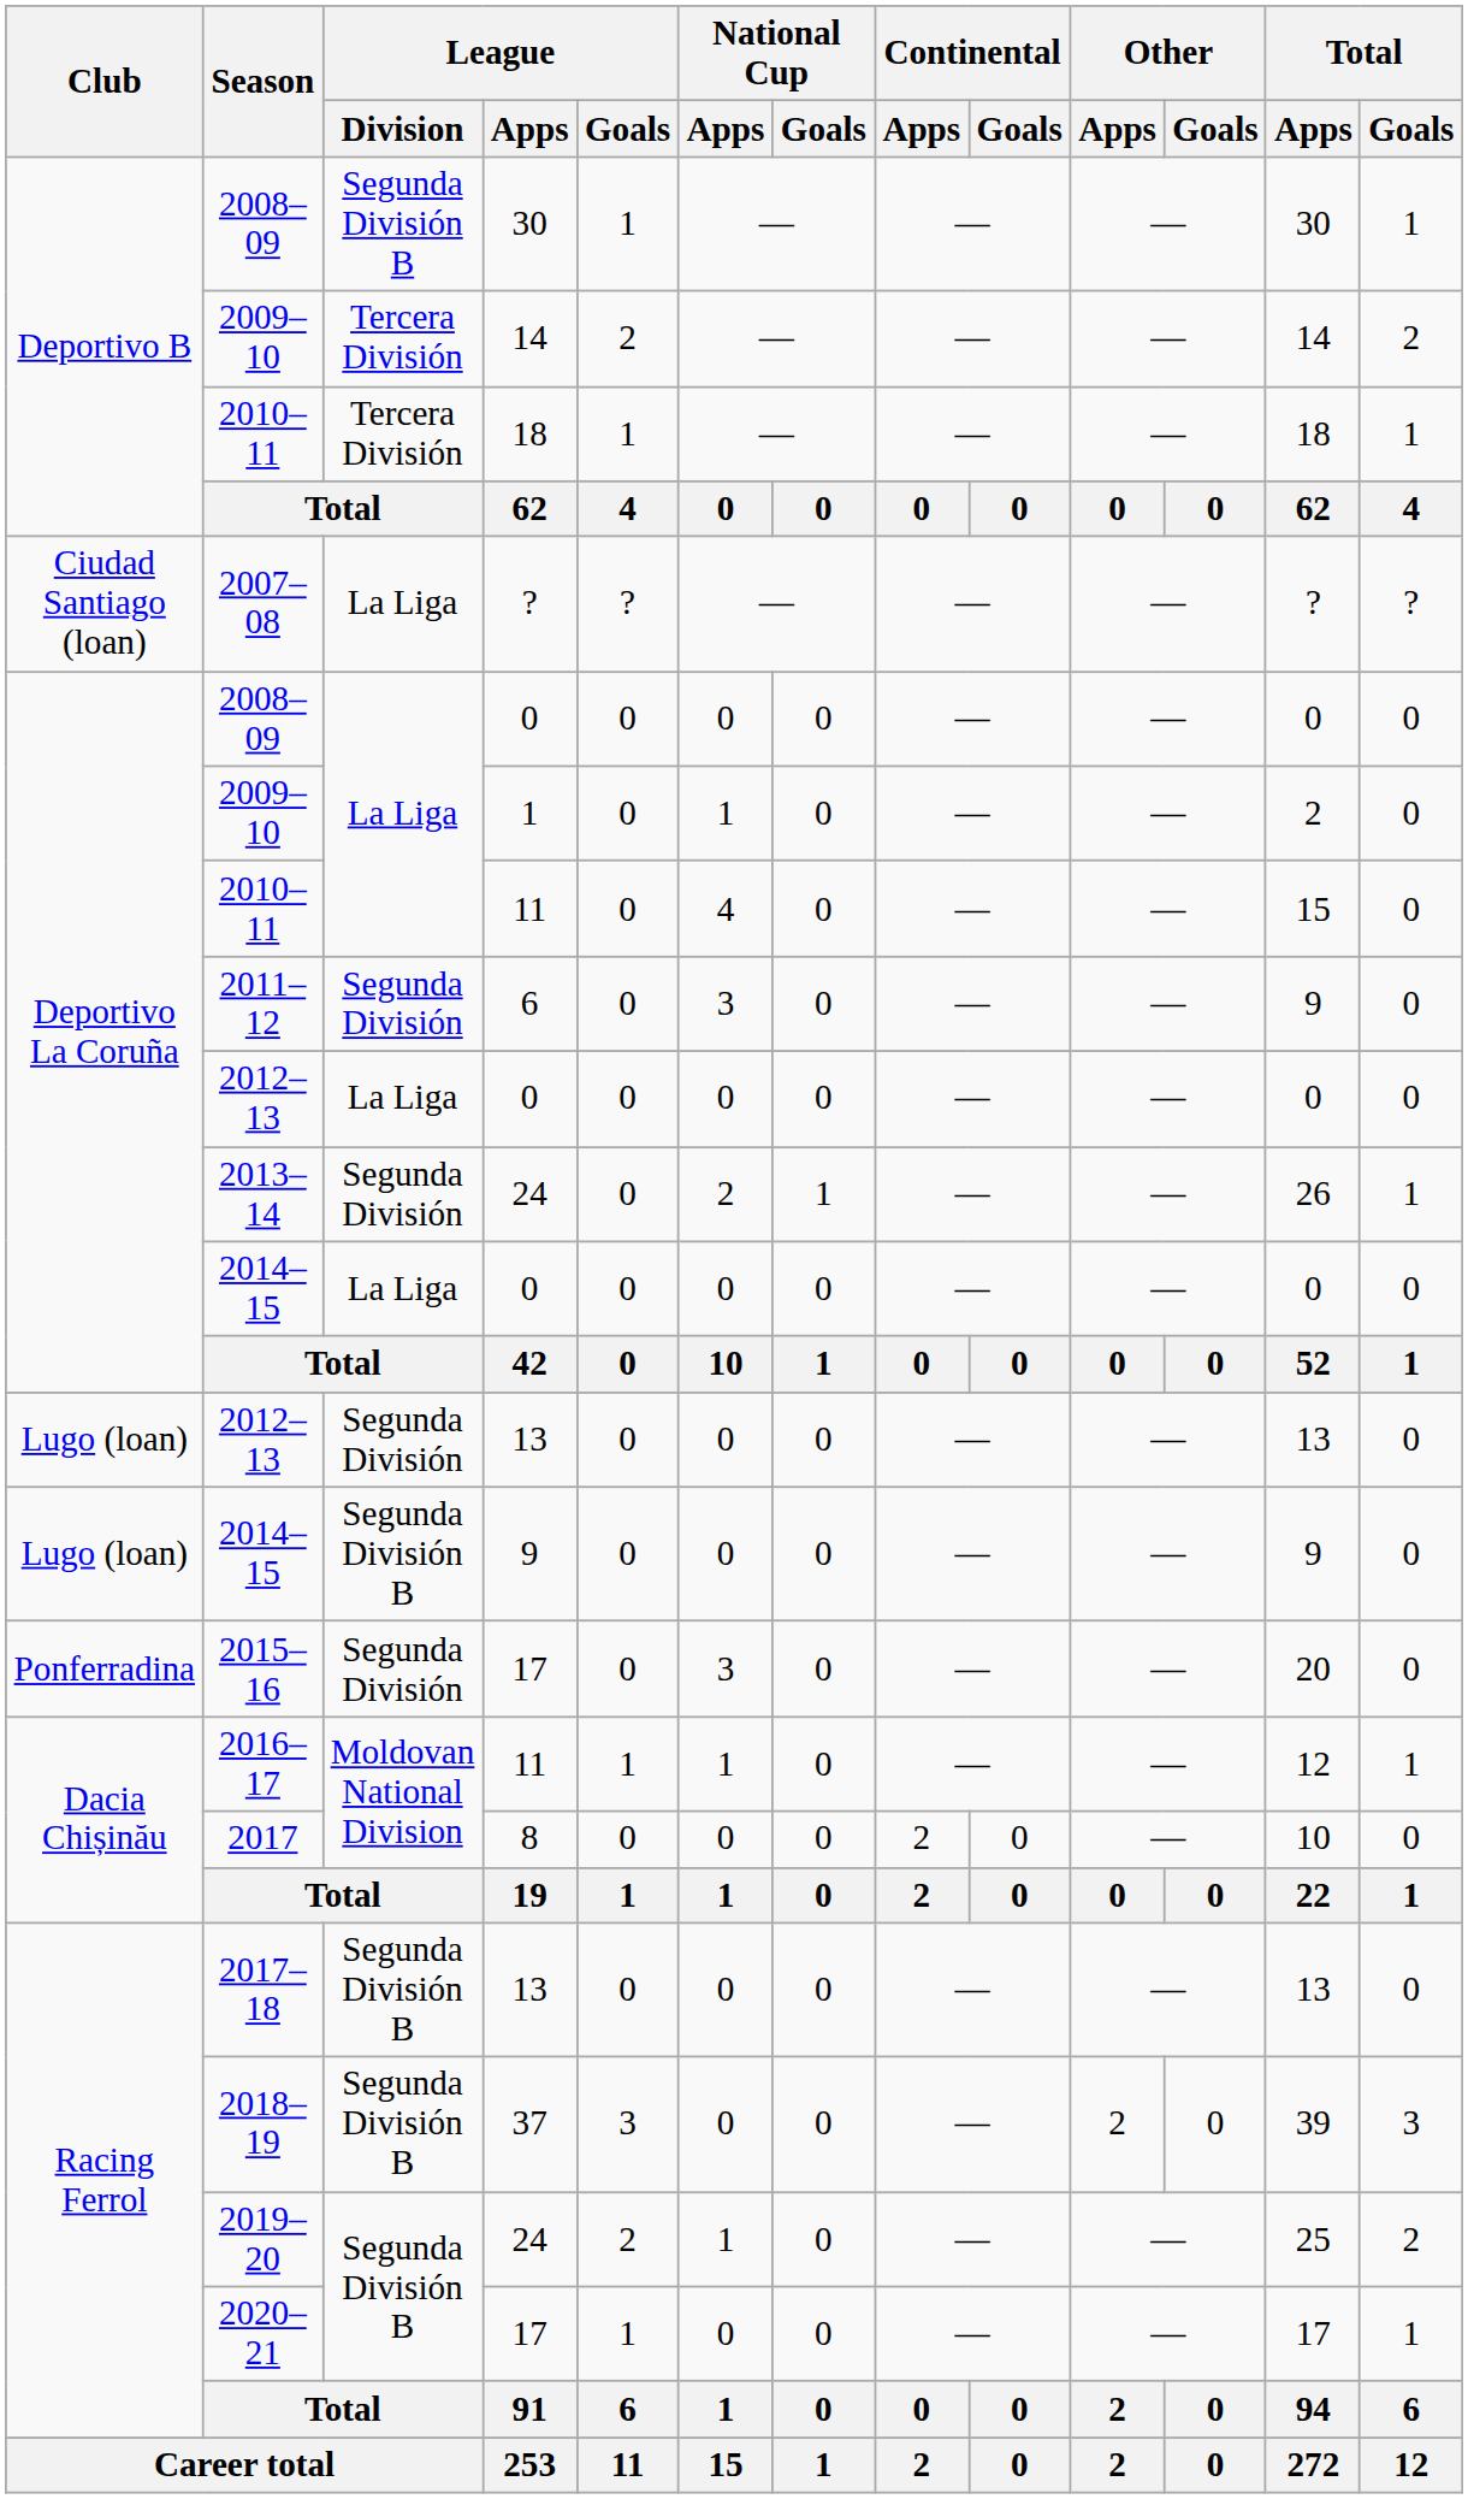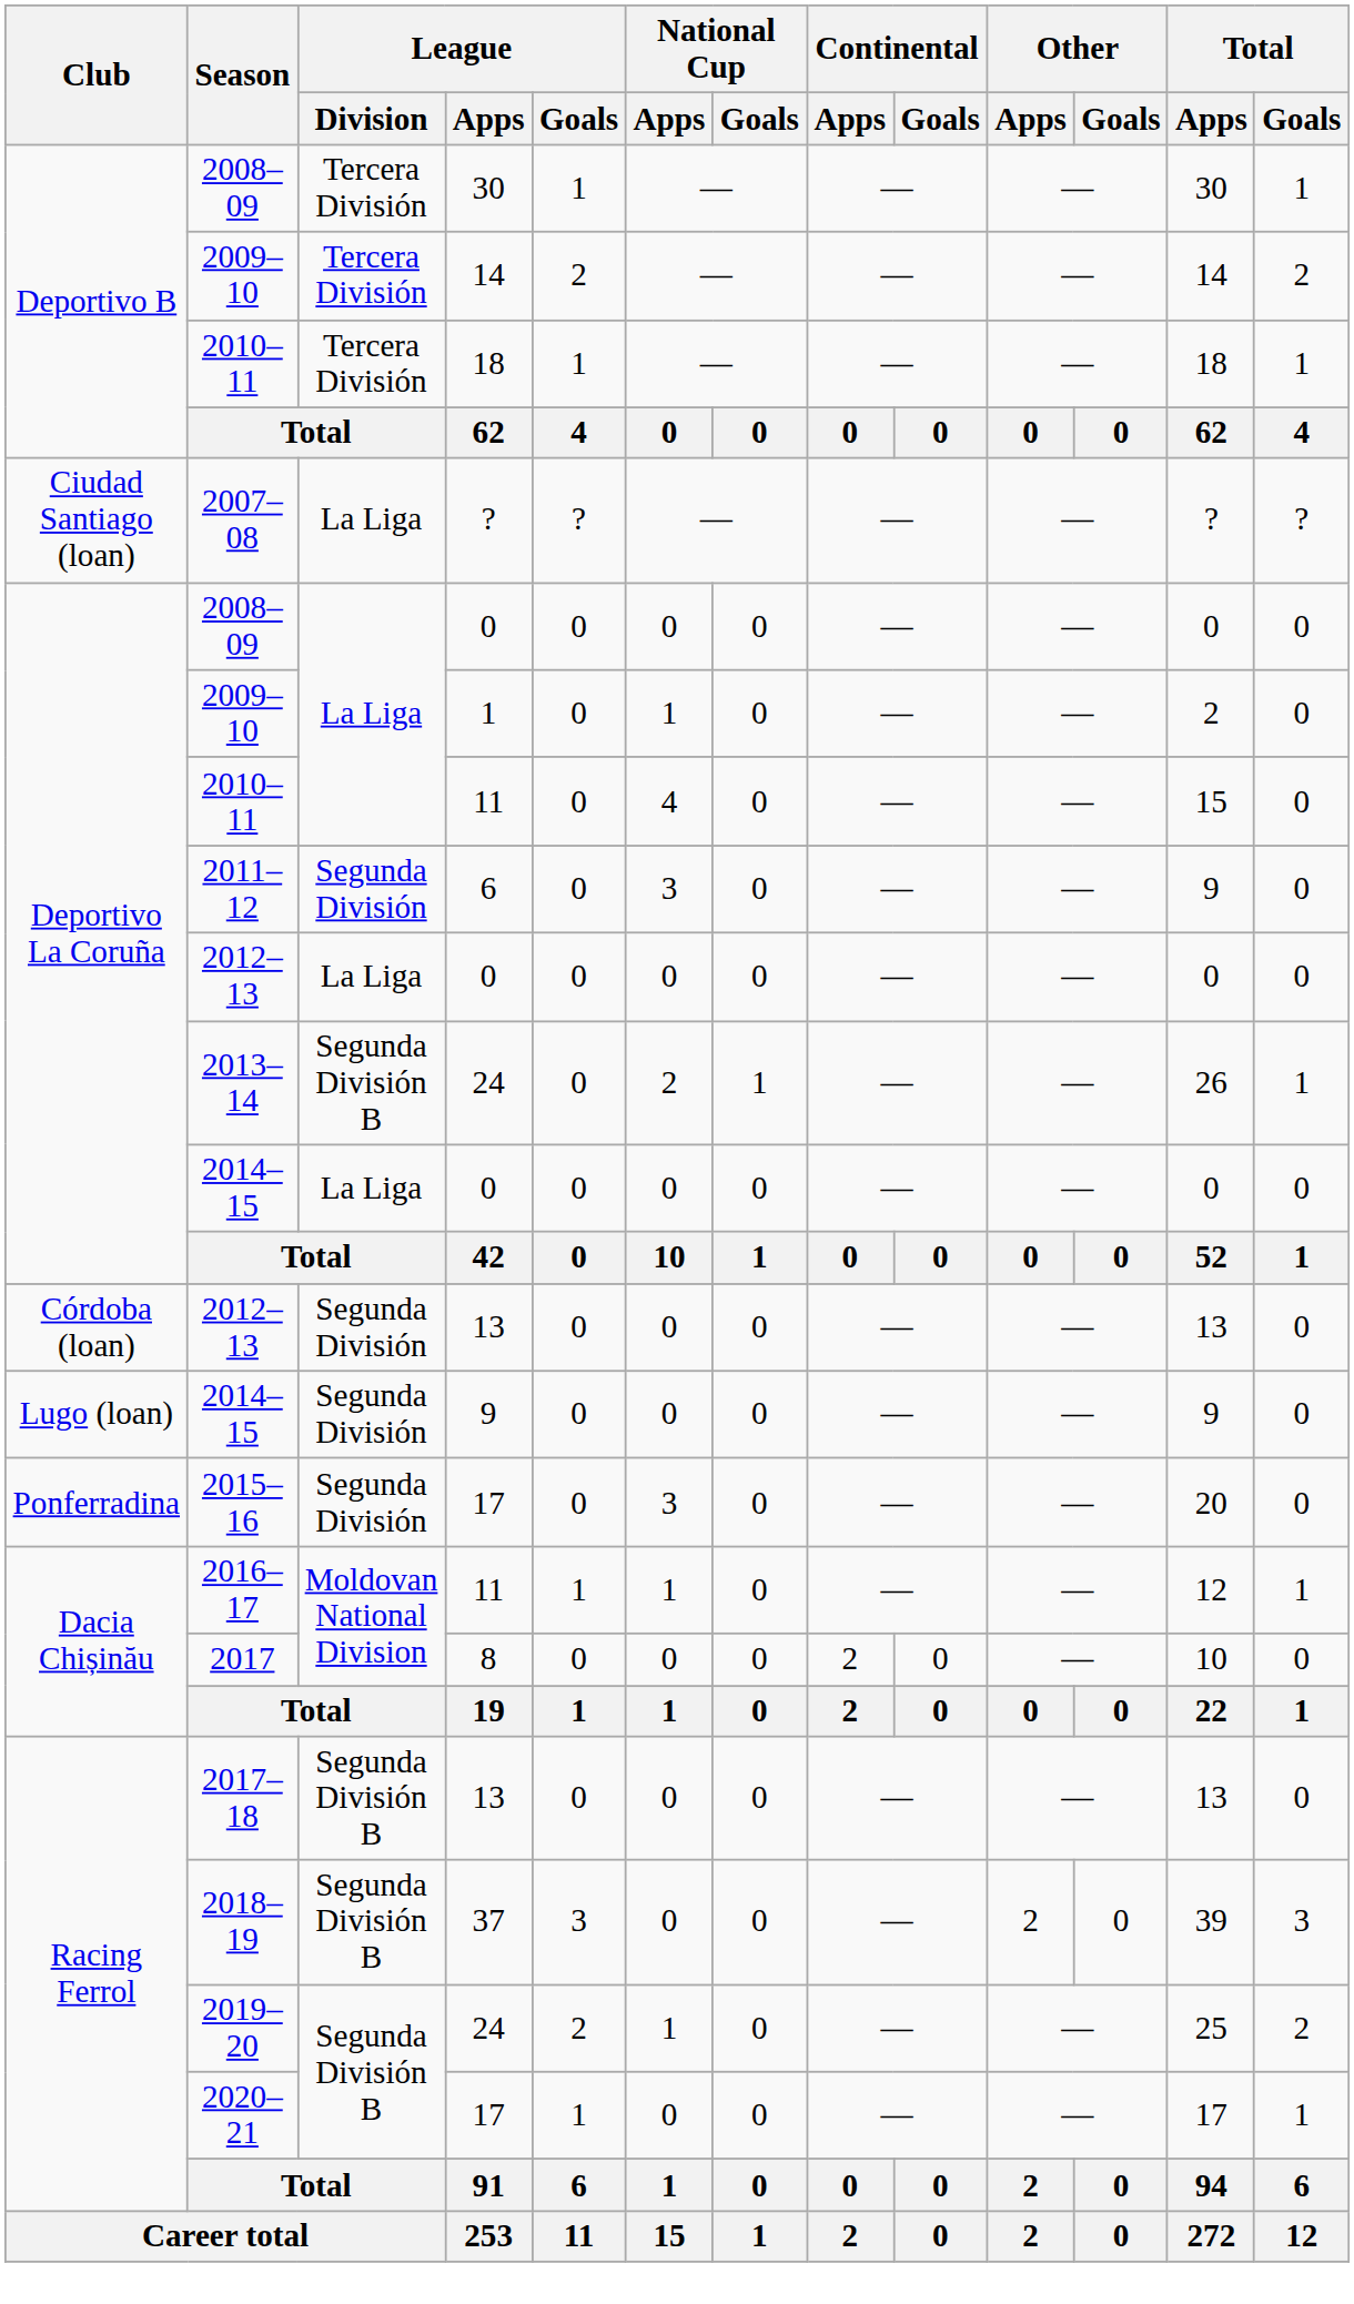2008–09 / 30 | League / Division: Segunda División B -> Tercera División
2013–14 | League / Division: Segunda División -> Segunda División B
2012–13 / 13 | Club: Lugo (loan) -> Córdoba (loan)
2014–15 / 9 | League / Division: Segunda División B -> Segunda División
